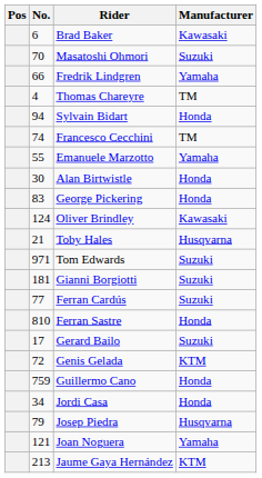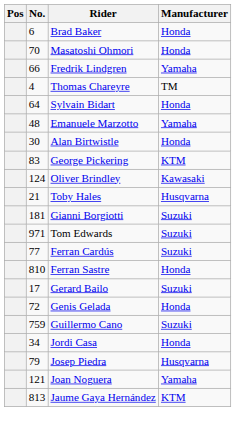Brad Baker | Manufacturer: Kawasaki -> Honda
Masatoshi Ohmori | Manufacturer: Suzuki -> Honda
Sylvain Bidart | No.: 94 -> 64
- row: 74 | Francesco Cecchini | TM
Emanuele Marzotto | No.: 55 -> 48
George Pickering | Manufacturer: Honda -> KTM
rows swapped: Tom Edwards <-> Gianni Borgiotti
Genis Gelada | Manufacturer: KTM -> Honda
Guillermo Cano | Manufacturer: Honda -> Suzuki
Jaume Gaya Hernández | No.: 213 -> 813
